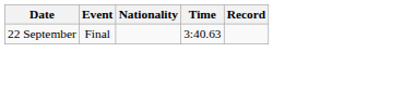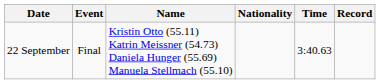+ column: Name | Kristin Otto (55.11) Katrin Meissner (54.73) Daniela Hunger (55.69) Manuela Stellmach (55.10)
